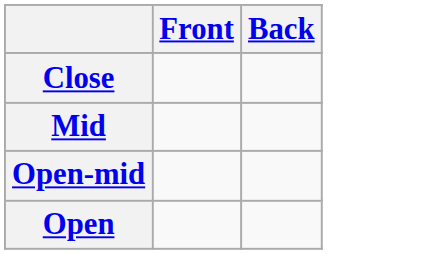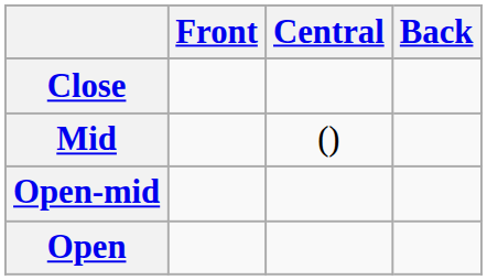+ column: Central | ()
